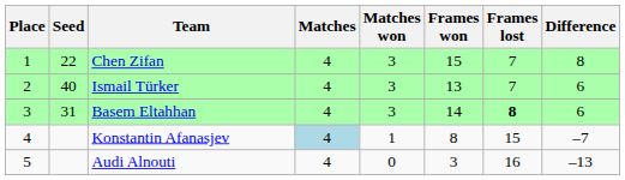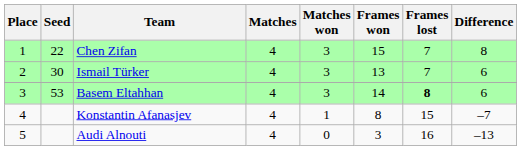Ismail Türker | Seed: 40 -> 30
Basem Eltahhan | Seed: 31 -> 53
Konstantin Afanasjev | Matches: lightblue background -> no background
